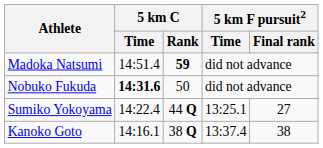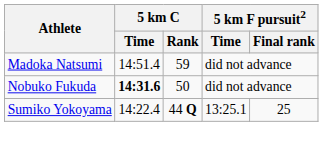Madoka Natsumi | 5 km C / Rank: bold -> normal
Sumiko Yokoyama | 5 km F pursuit2 / Final rank: 27 -> 25
- row: Kanoko Goto | 14:16.1 | 38 Q | 13:37.4 | 38
